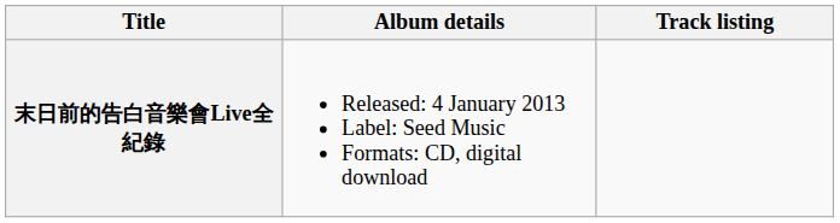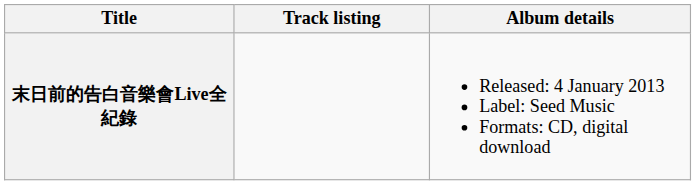columns swapped: Album details <-> Track listing
